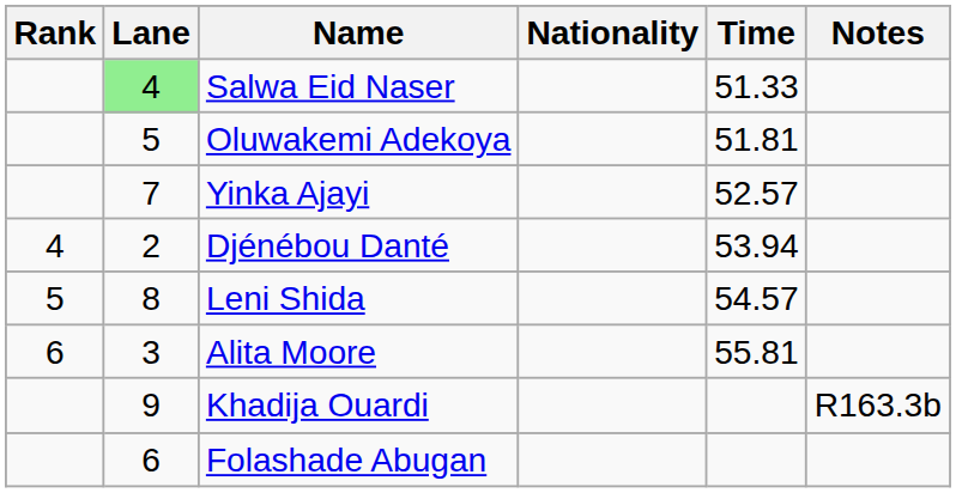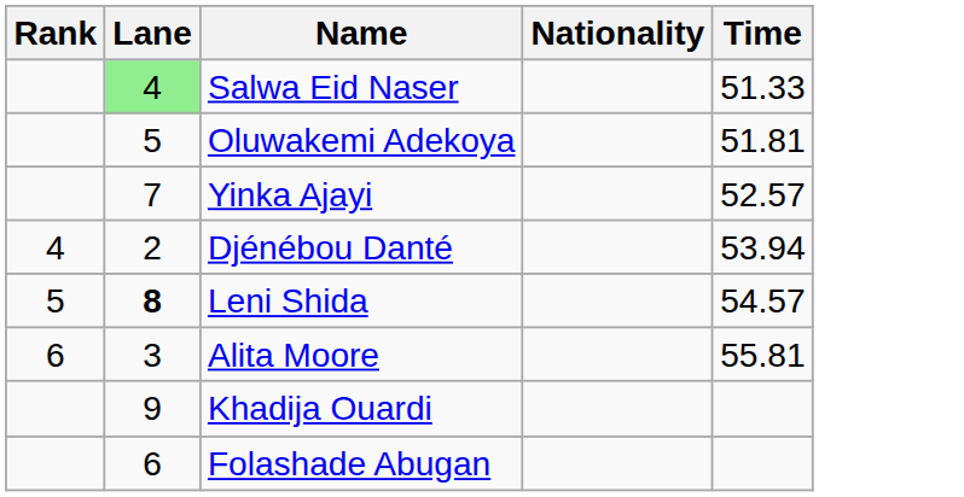- column: Notes | R163.3b
Leni Shida | Lane: normal -> bold
